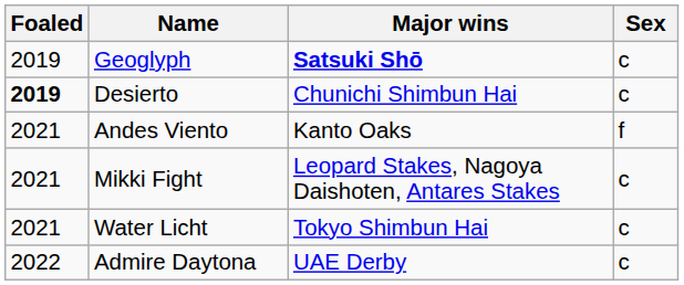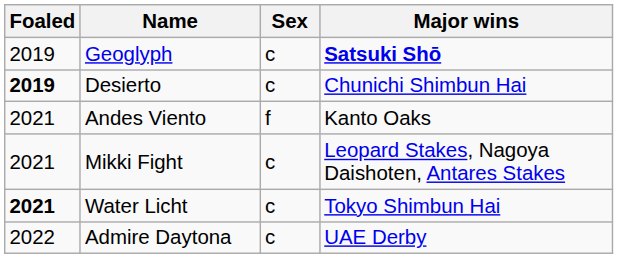columns swapped: Sex <-> Major wins
Water Licht | Foaled: normal -> bold
